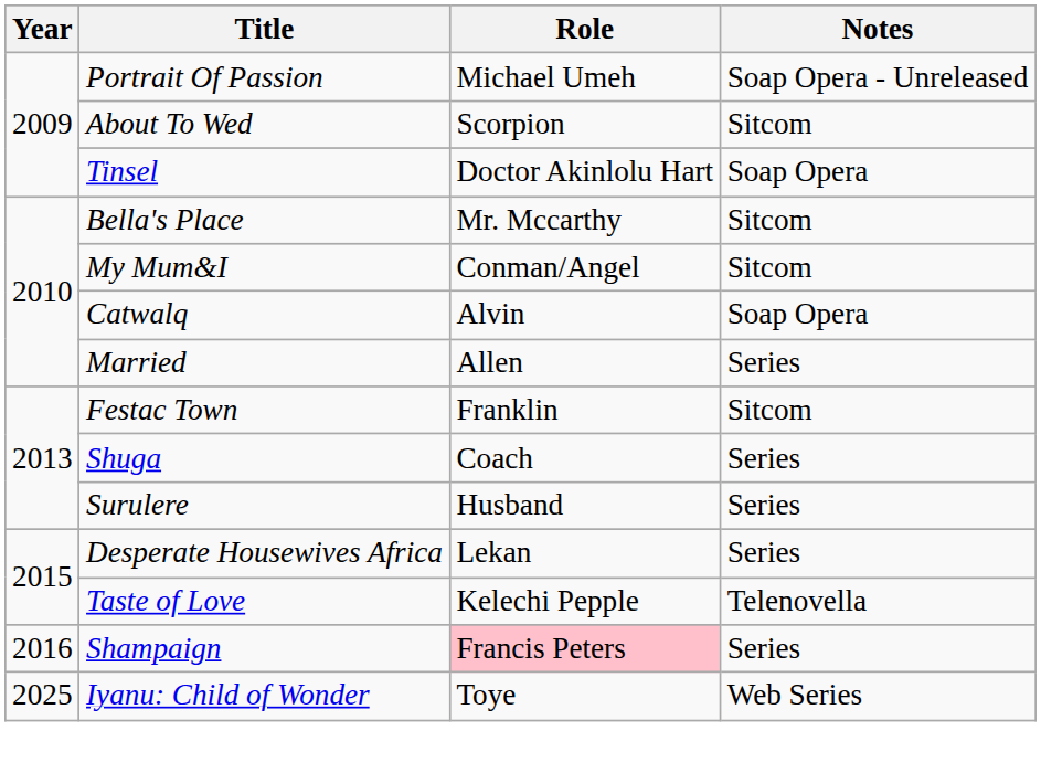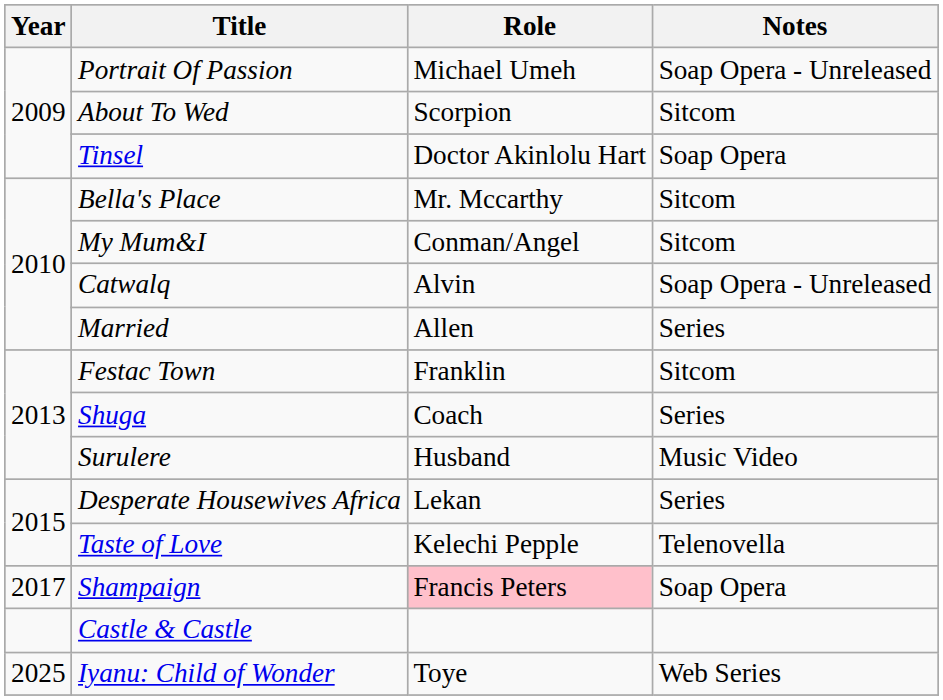Catwalq | Notes: Soap Opera -> Soap Opera - Unreleased
Surulere | Notes: Series -> Music Video
Shampaign | Year: 2016 -> 2017
Shampaign | Notes: Series -> Soap Opera
+ row: Castle & Castle
